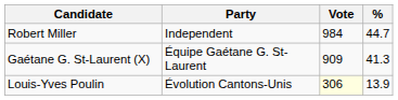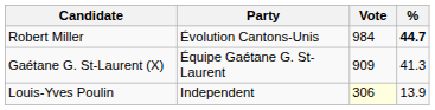Robert Miller | Party: Independent -> Évolution Cantons-Unis
Robert Miller | %: normal -> bold
Louis-Yves Poulin | Party: Évolution Cantons-Unis -> Independent
